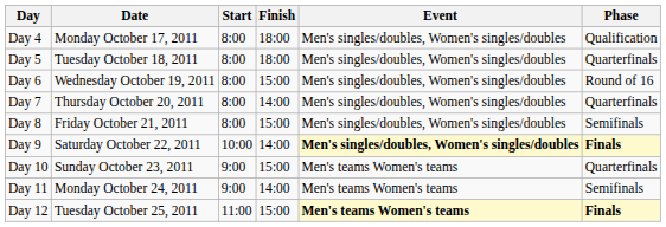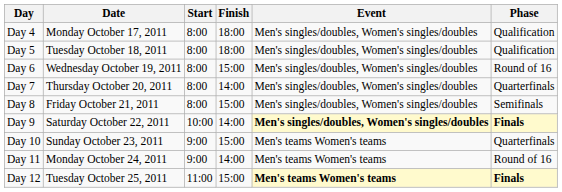Day 5 | Phase: Quarterfinals -> Qualification
Day 11 | Phase: Semifinals -> Round of 16
